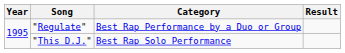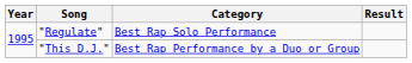"Regulate" | Category: Best Rap Performance by a Duo or Group -> Best Rap Solo Performance
"This D.J." | Category: Best Rap Solo Performance -> Best Rap Performance by a Duo or Group
